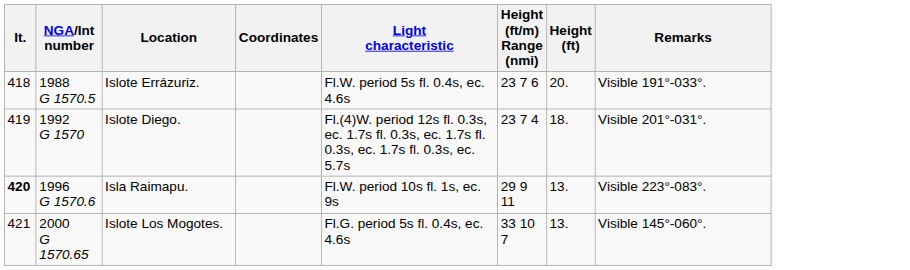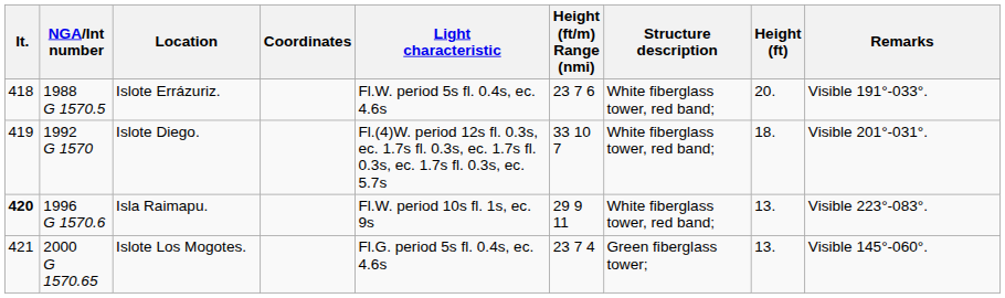+ column: Structure description | White fiberglass tower, red band; | White fiberglass tower, red band; | White fiberglass tower, red band; | Green fiberglass tower;
Islote Diego. | Height (ft/m) Range (nmi): 23 7 4 -> 33 10 7
Islote Los Mogotes. | Height (ft/m) Range (nmi): 33 10 7 -> 23 7 4
